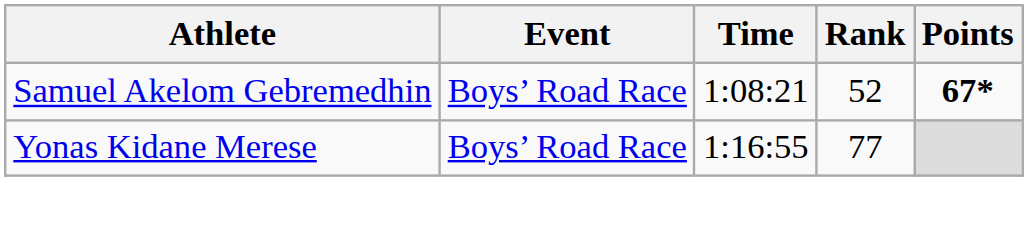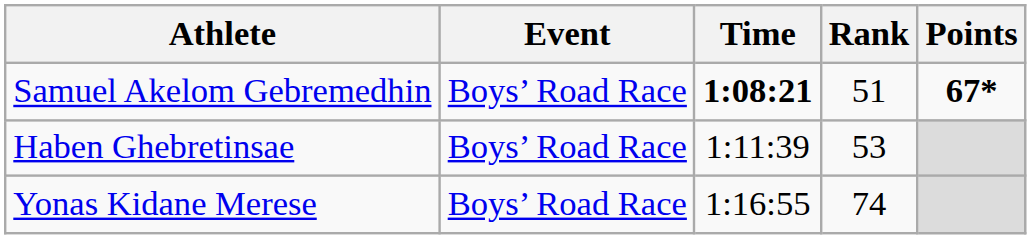Samuel Akelom Gebremedhin | Time: normal -> bold
Samuel Akelom Gebremedhin | Rank: 52 -> 51
+ row: Haben Ghebretinsae | Boys’ Road Race | 1:11:39 | 53
Yonas Kidane Merese | Rank: 77 -> 74
